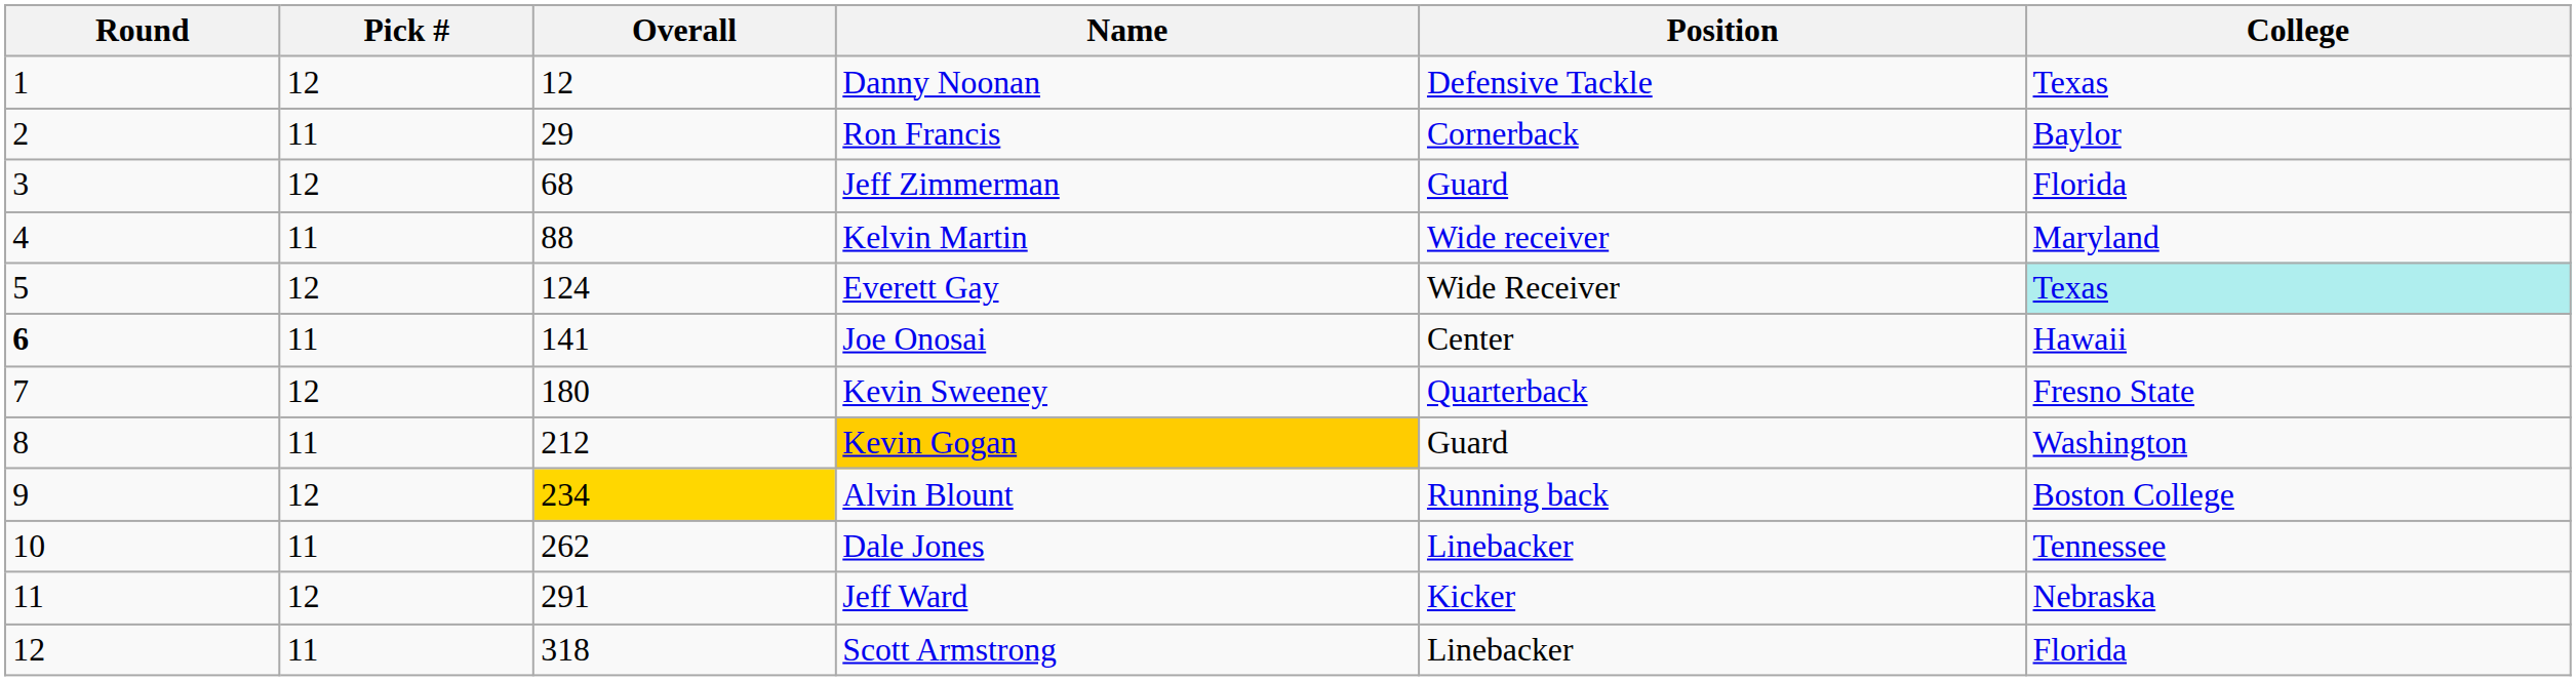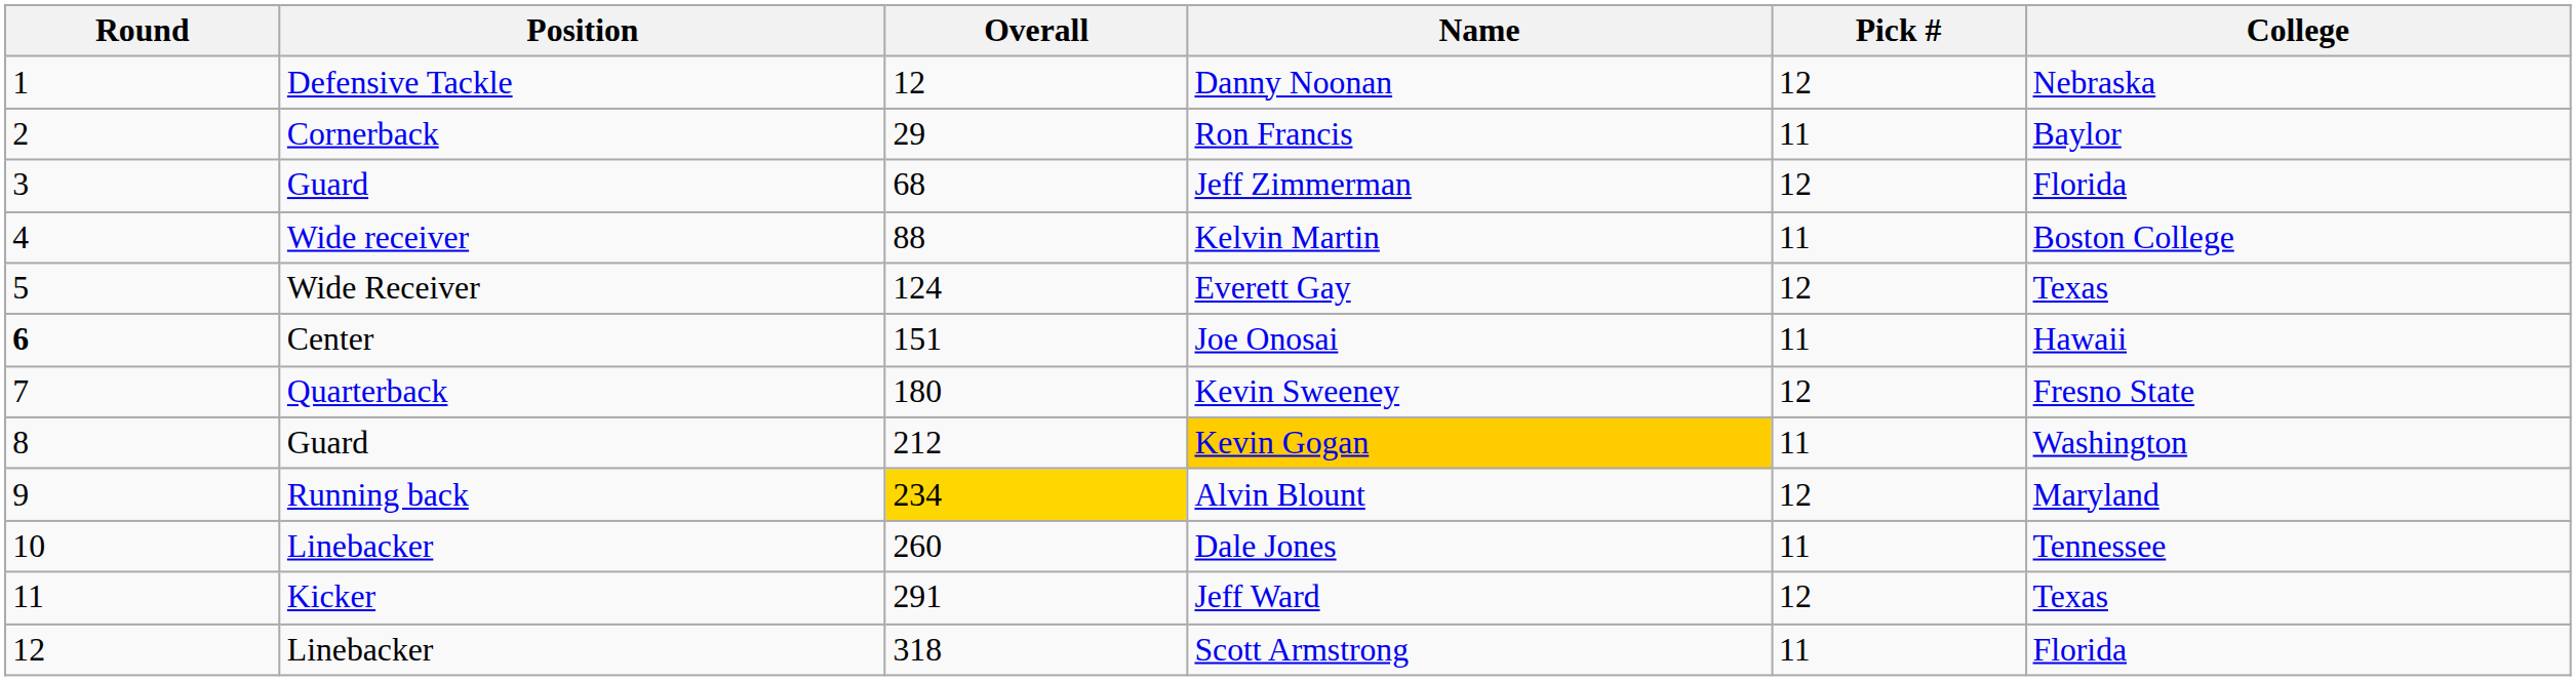columns swapped: Pick # <-> Position
Danny Noonan | College: Texas -> Nebraska
Kelvin Martin | College: Maryland -> Boston College
Everett Gay | College: paleturquoise background -> no background
Joe Onosai | Overall: 141 -> 151
Alvin Blount | College: Boston College -> Maryland
Dale Jones | Overall: 262 -> 260
Jeff Ward | College: Nebraska -> Texas
